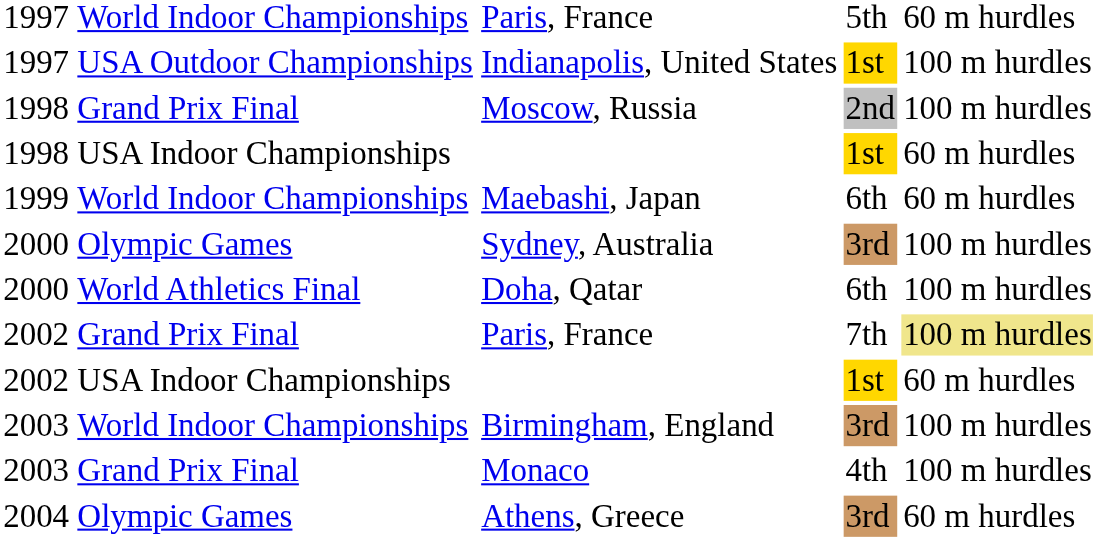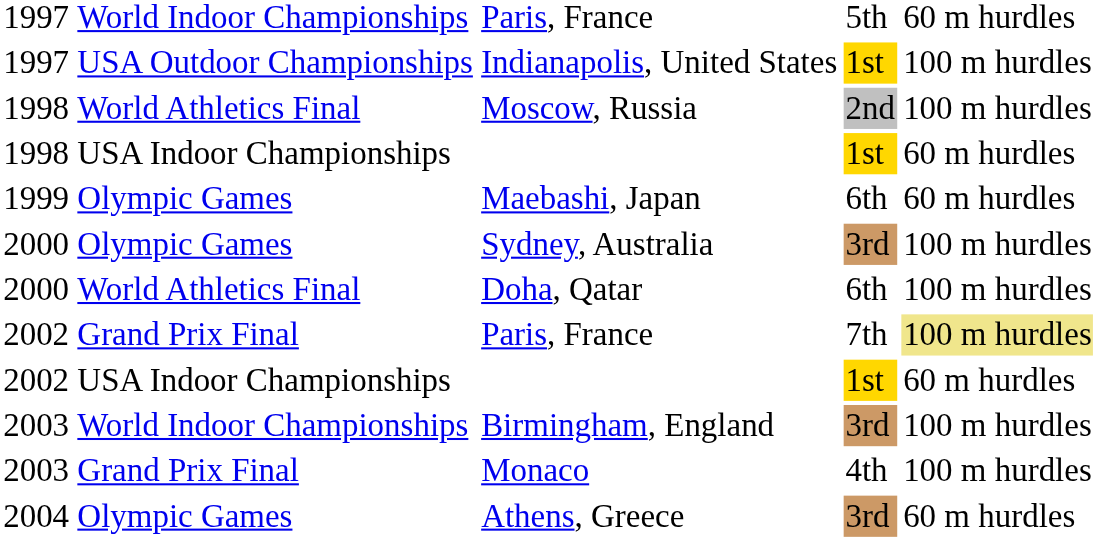Moscow, Russia | column 2: Grand Prix Final -> World Athletics Final
Maebashi, Japan | column 2: World Indoor Championships -> Olympic Games
